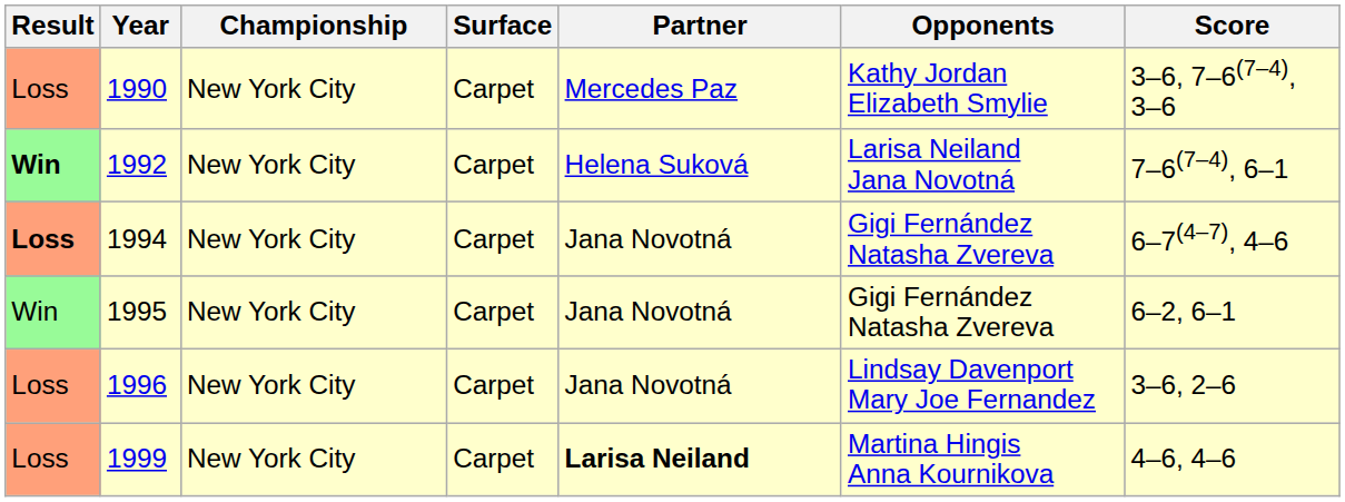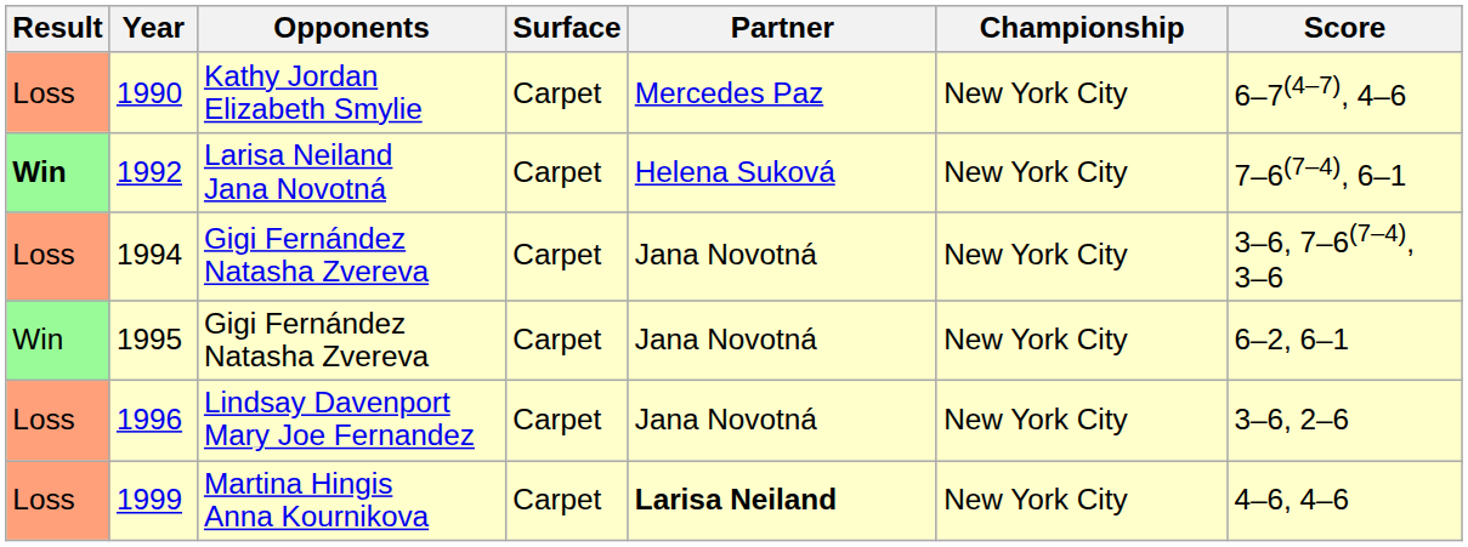columns swapped: Championship <-> Opponents
1990 | Score: 3–6, 7–6(7–4), 3–6 -> 6–7(4–7), 4–6
1994 | Result: bold -> normal
1994 | Score: 6–7(4–7), 4–6 -> 3–6, 7–6(7–4), 3–6
